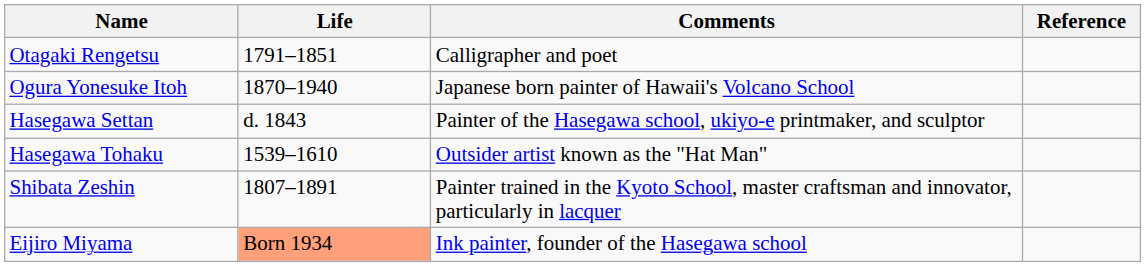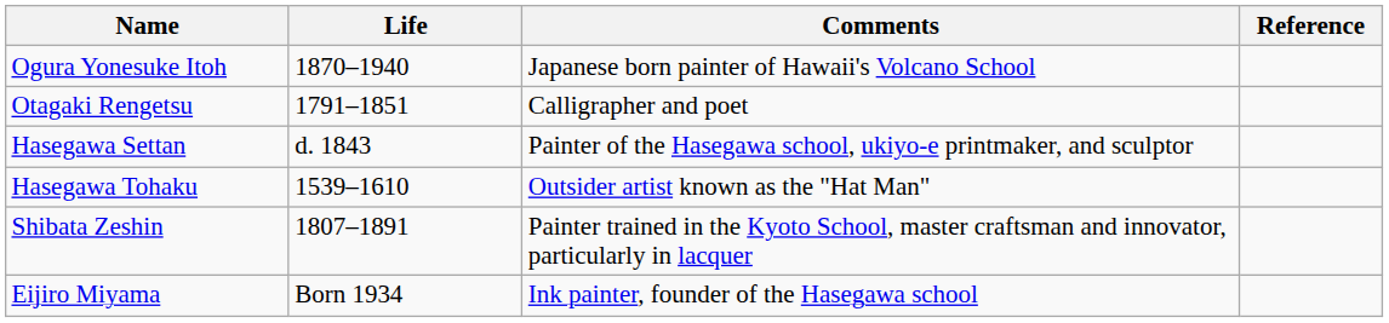rows swapped: Ogura Yonesuke Itoh <-> Otagaki Rengetsu
Eijiro Miyama | Life: lightsalmon background -> no background
